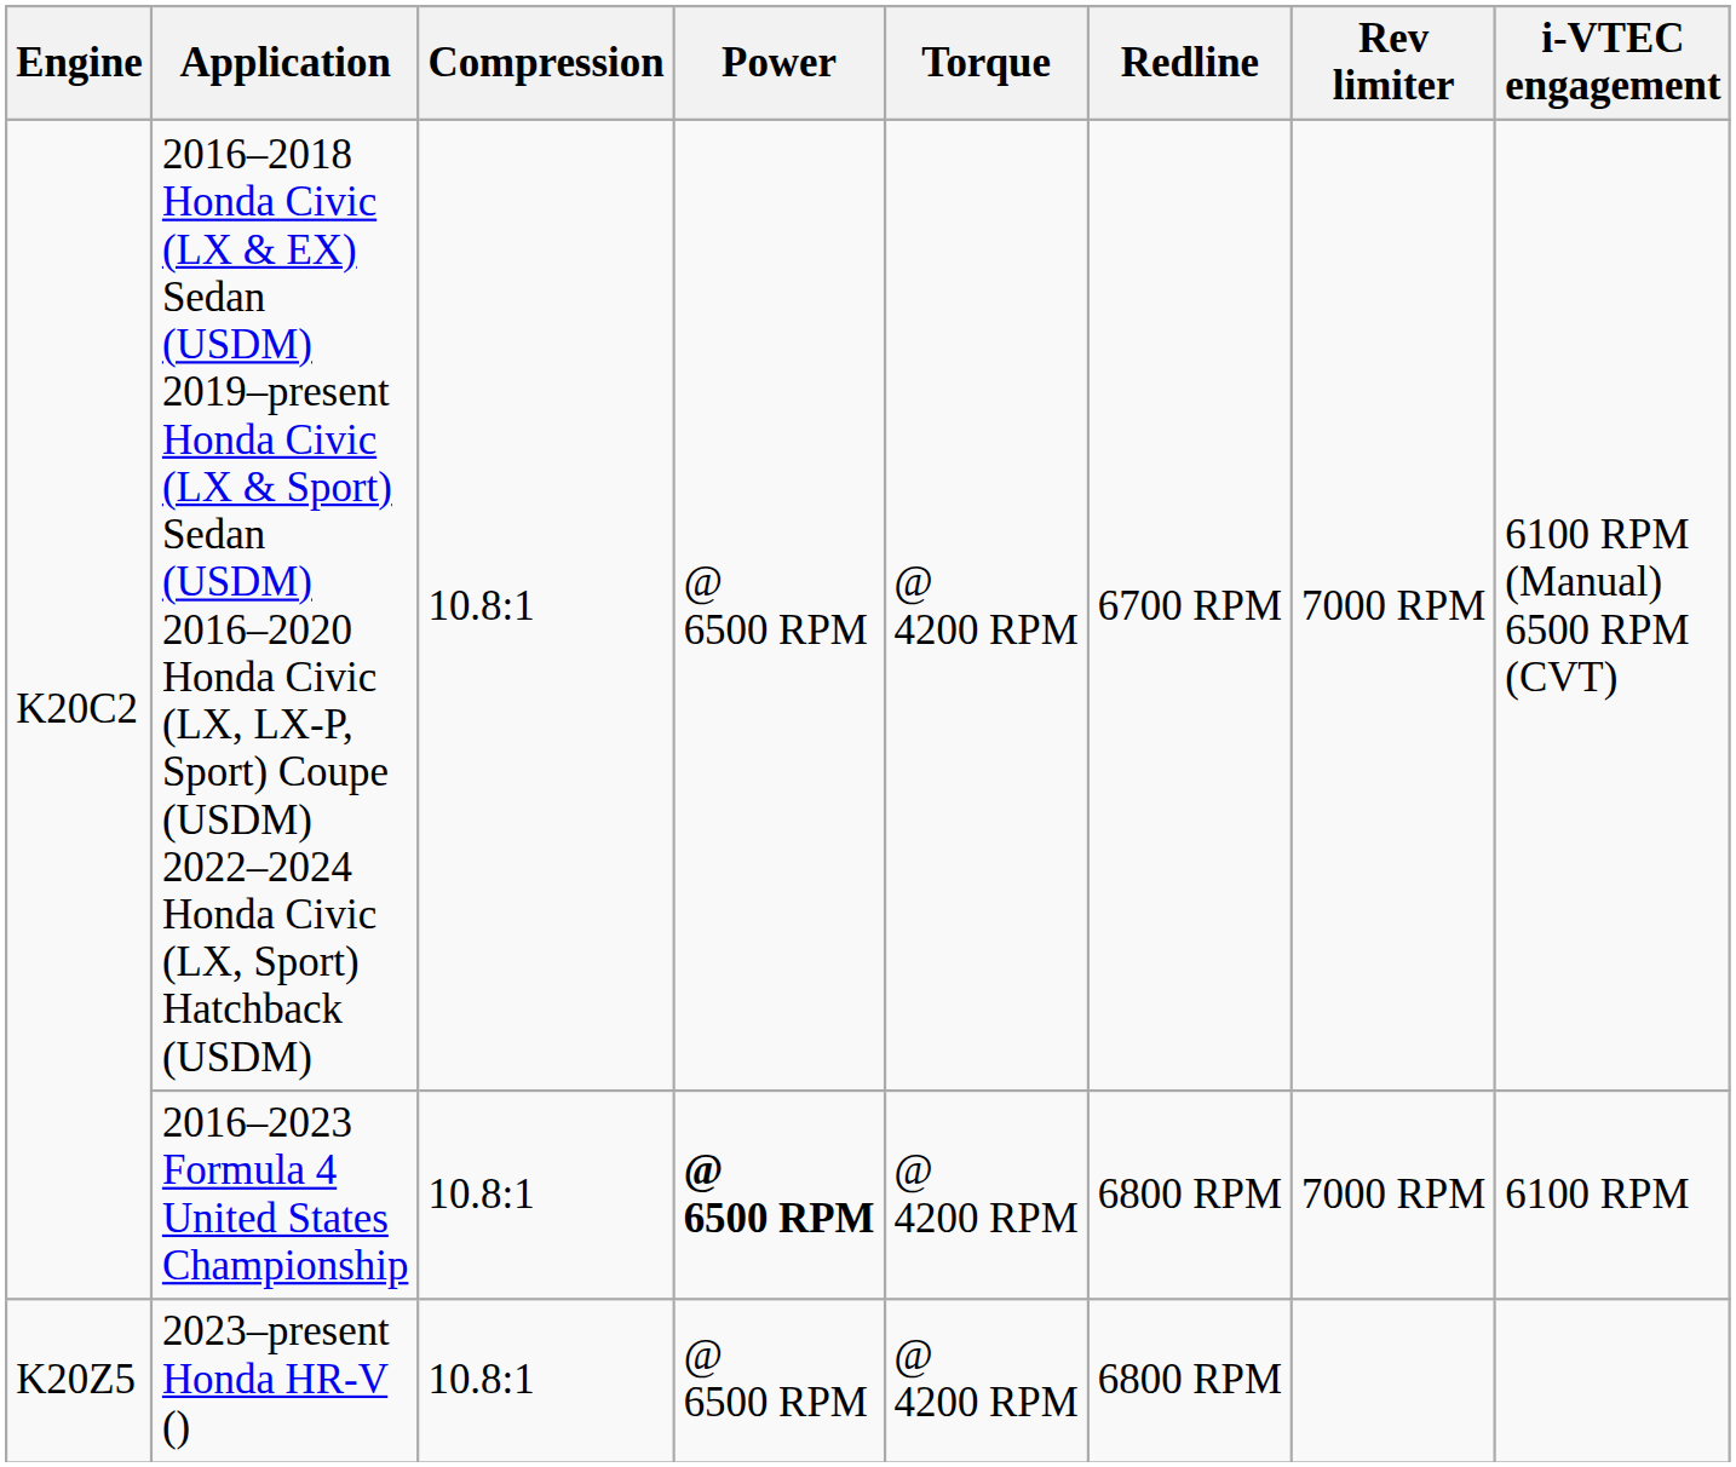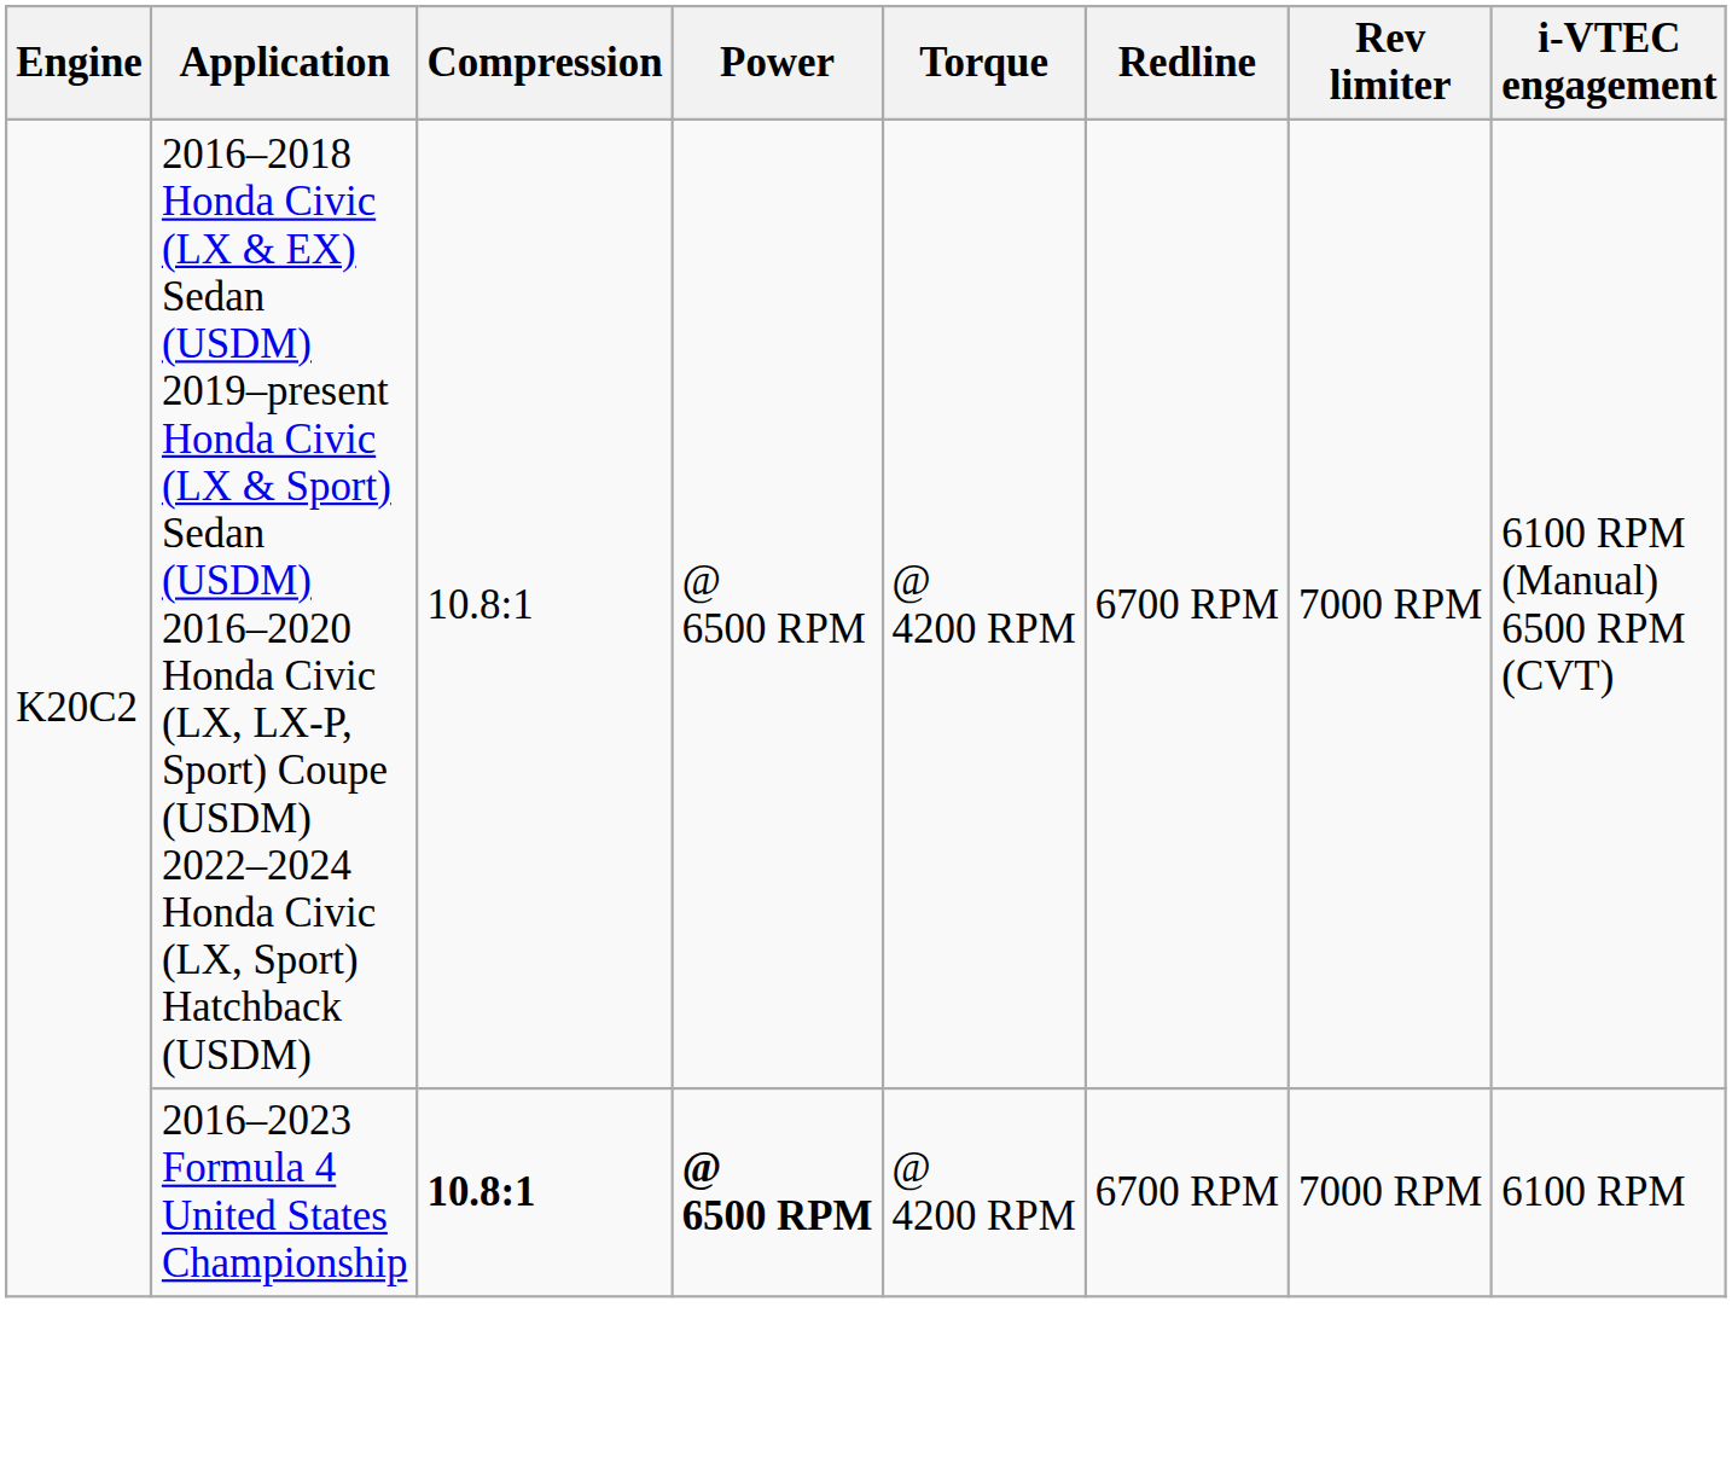2016–2023 Formula 4 United States Championship | Compression: normal -> bold
2016–2023 Formula 4 United States Championship | Redline: 6800 RPM -> 6700 RPM
- row: K20Z5 | 2023–present Honda HR-V () | 10.8:1 | @ 6500 RPM | @ 4200 RPM | 6800 RPM
